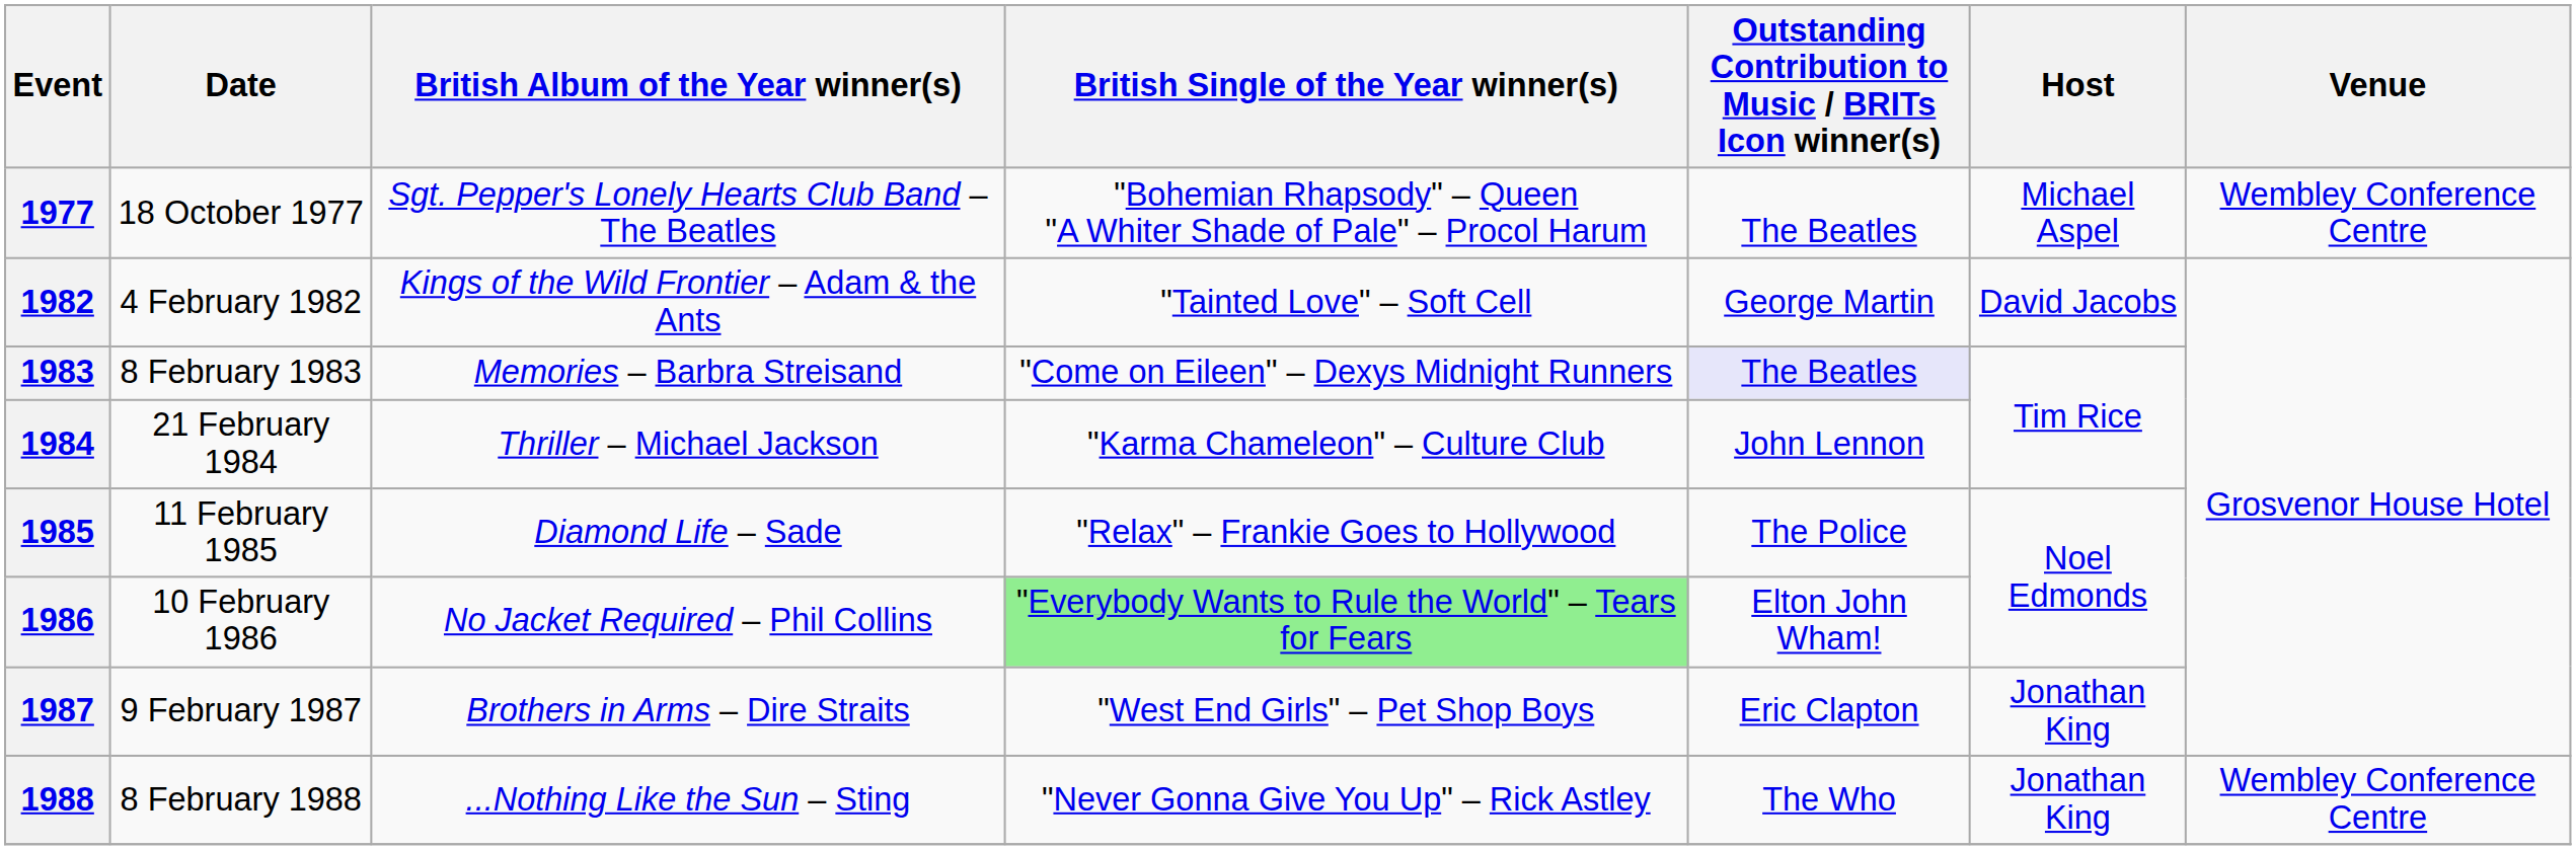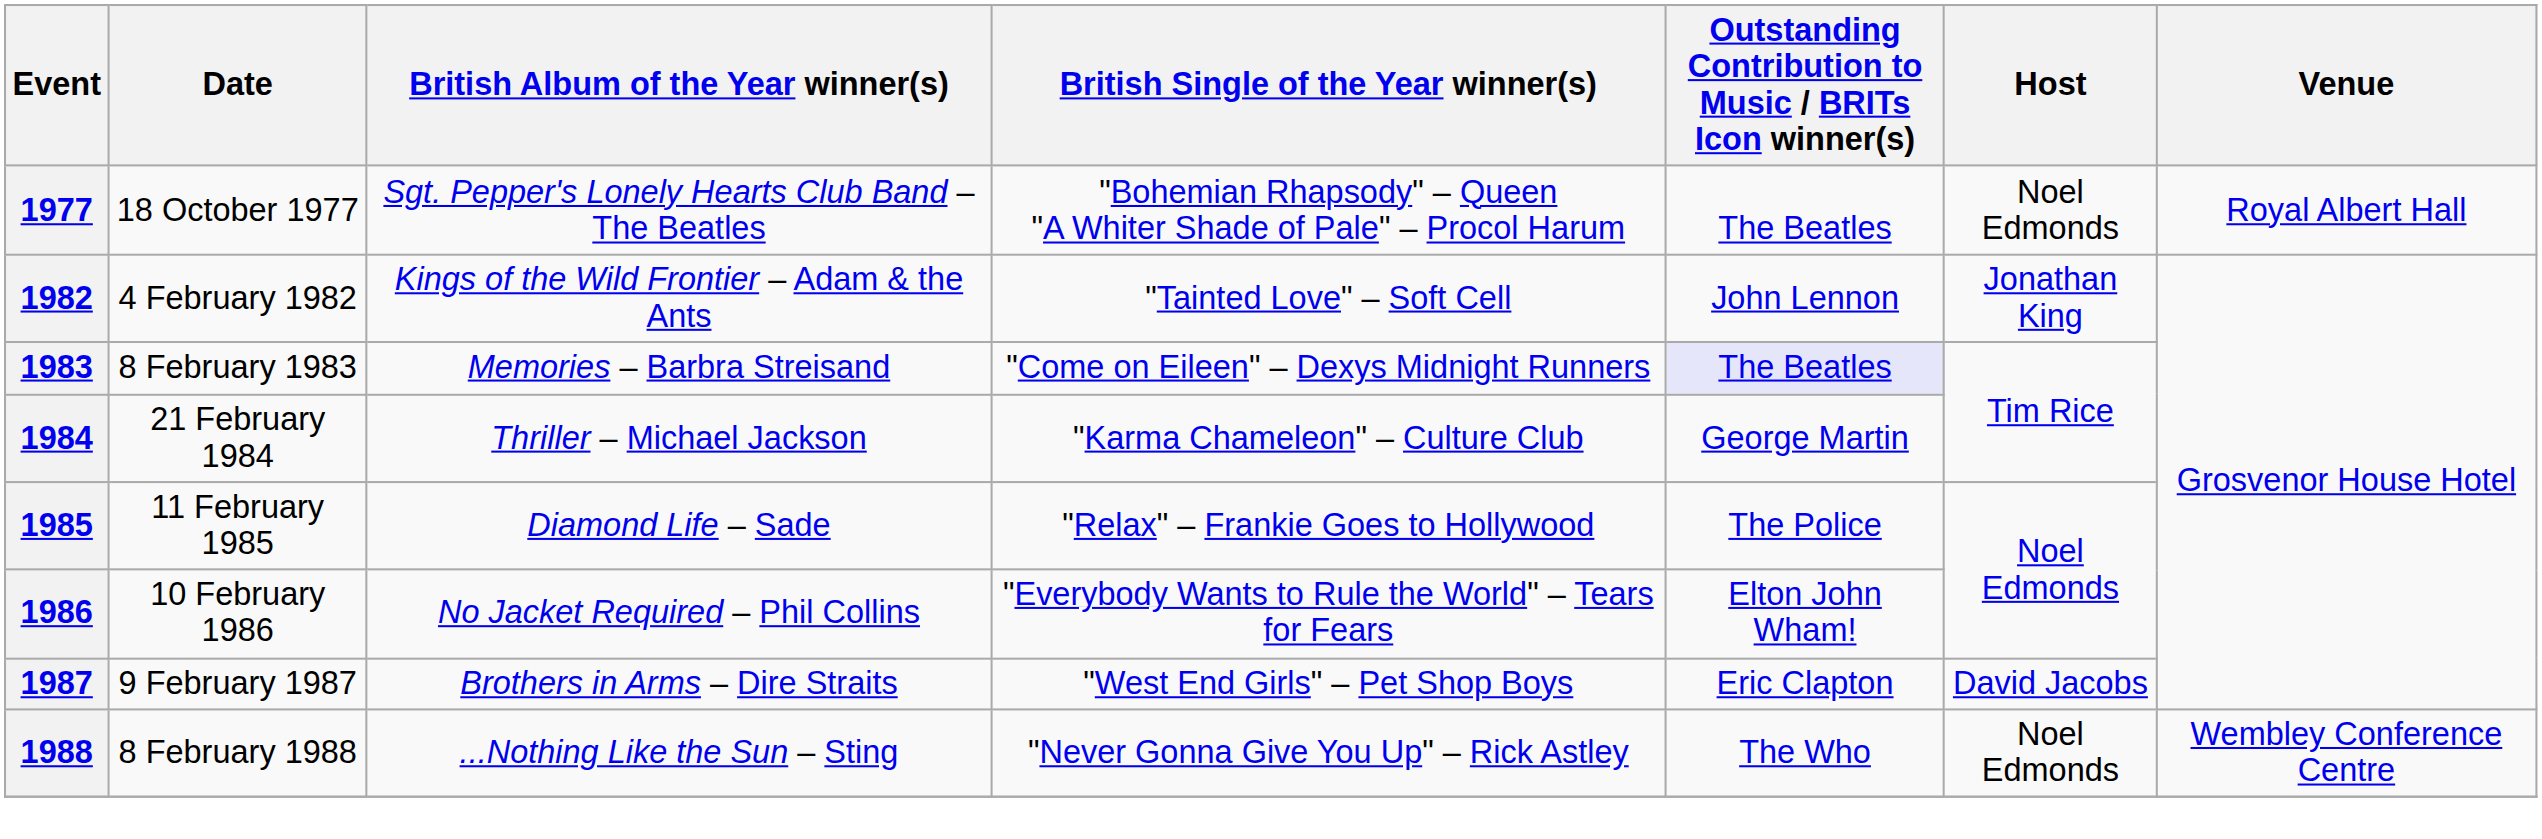1977 | Host: Michael Aspel -> Noel Edmonds
1977 | Venue: Wembley Conference Centre -> Royal Albert Hall
1982 | Outstanding Contribution to Music / BRITs Icon winner(s): George Martin -> John Lennon
1982 | Host: David Jacobs -> Jonathan King
1984 | Outstanding Contribution to Music / BRITs Icon winner(s): John Lennon -> George Martin
1986 | British Single of the Year winner(s): lightgreen background -> no background
1987 | Host: Jonathan King -> David Jacobs
1988 | Host: Jonathan King -> Noel Edmonds
